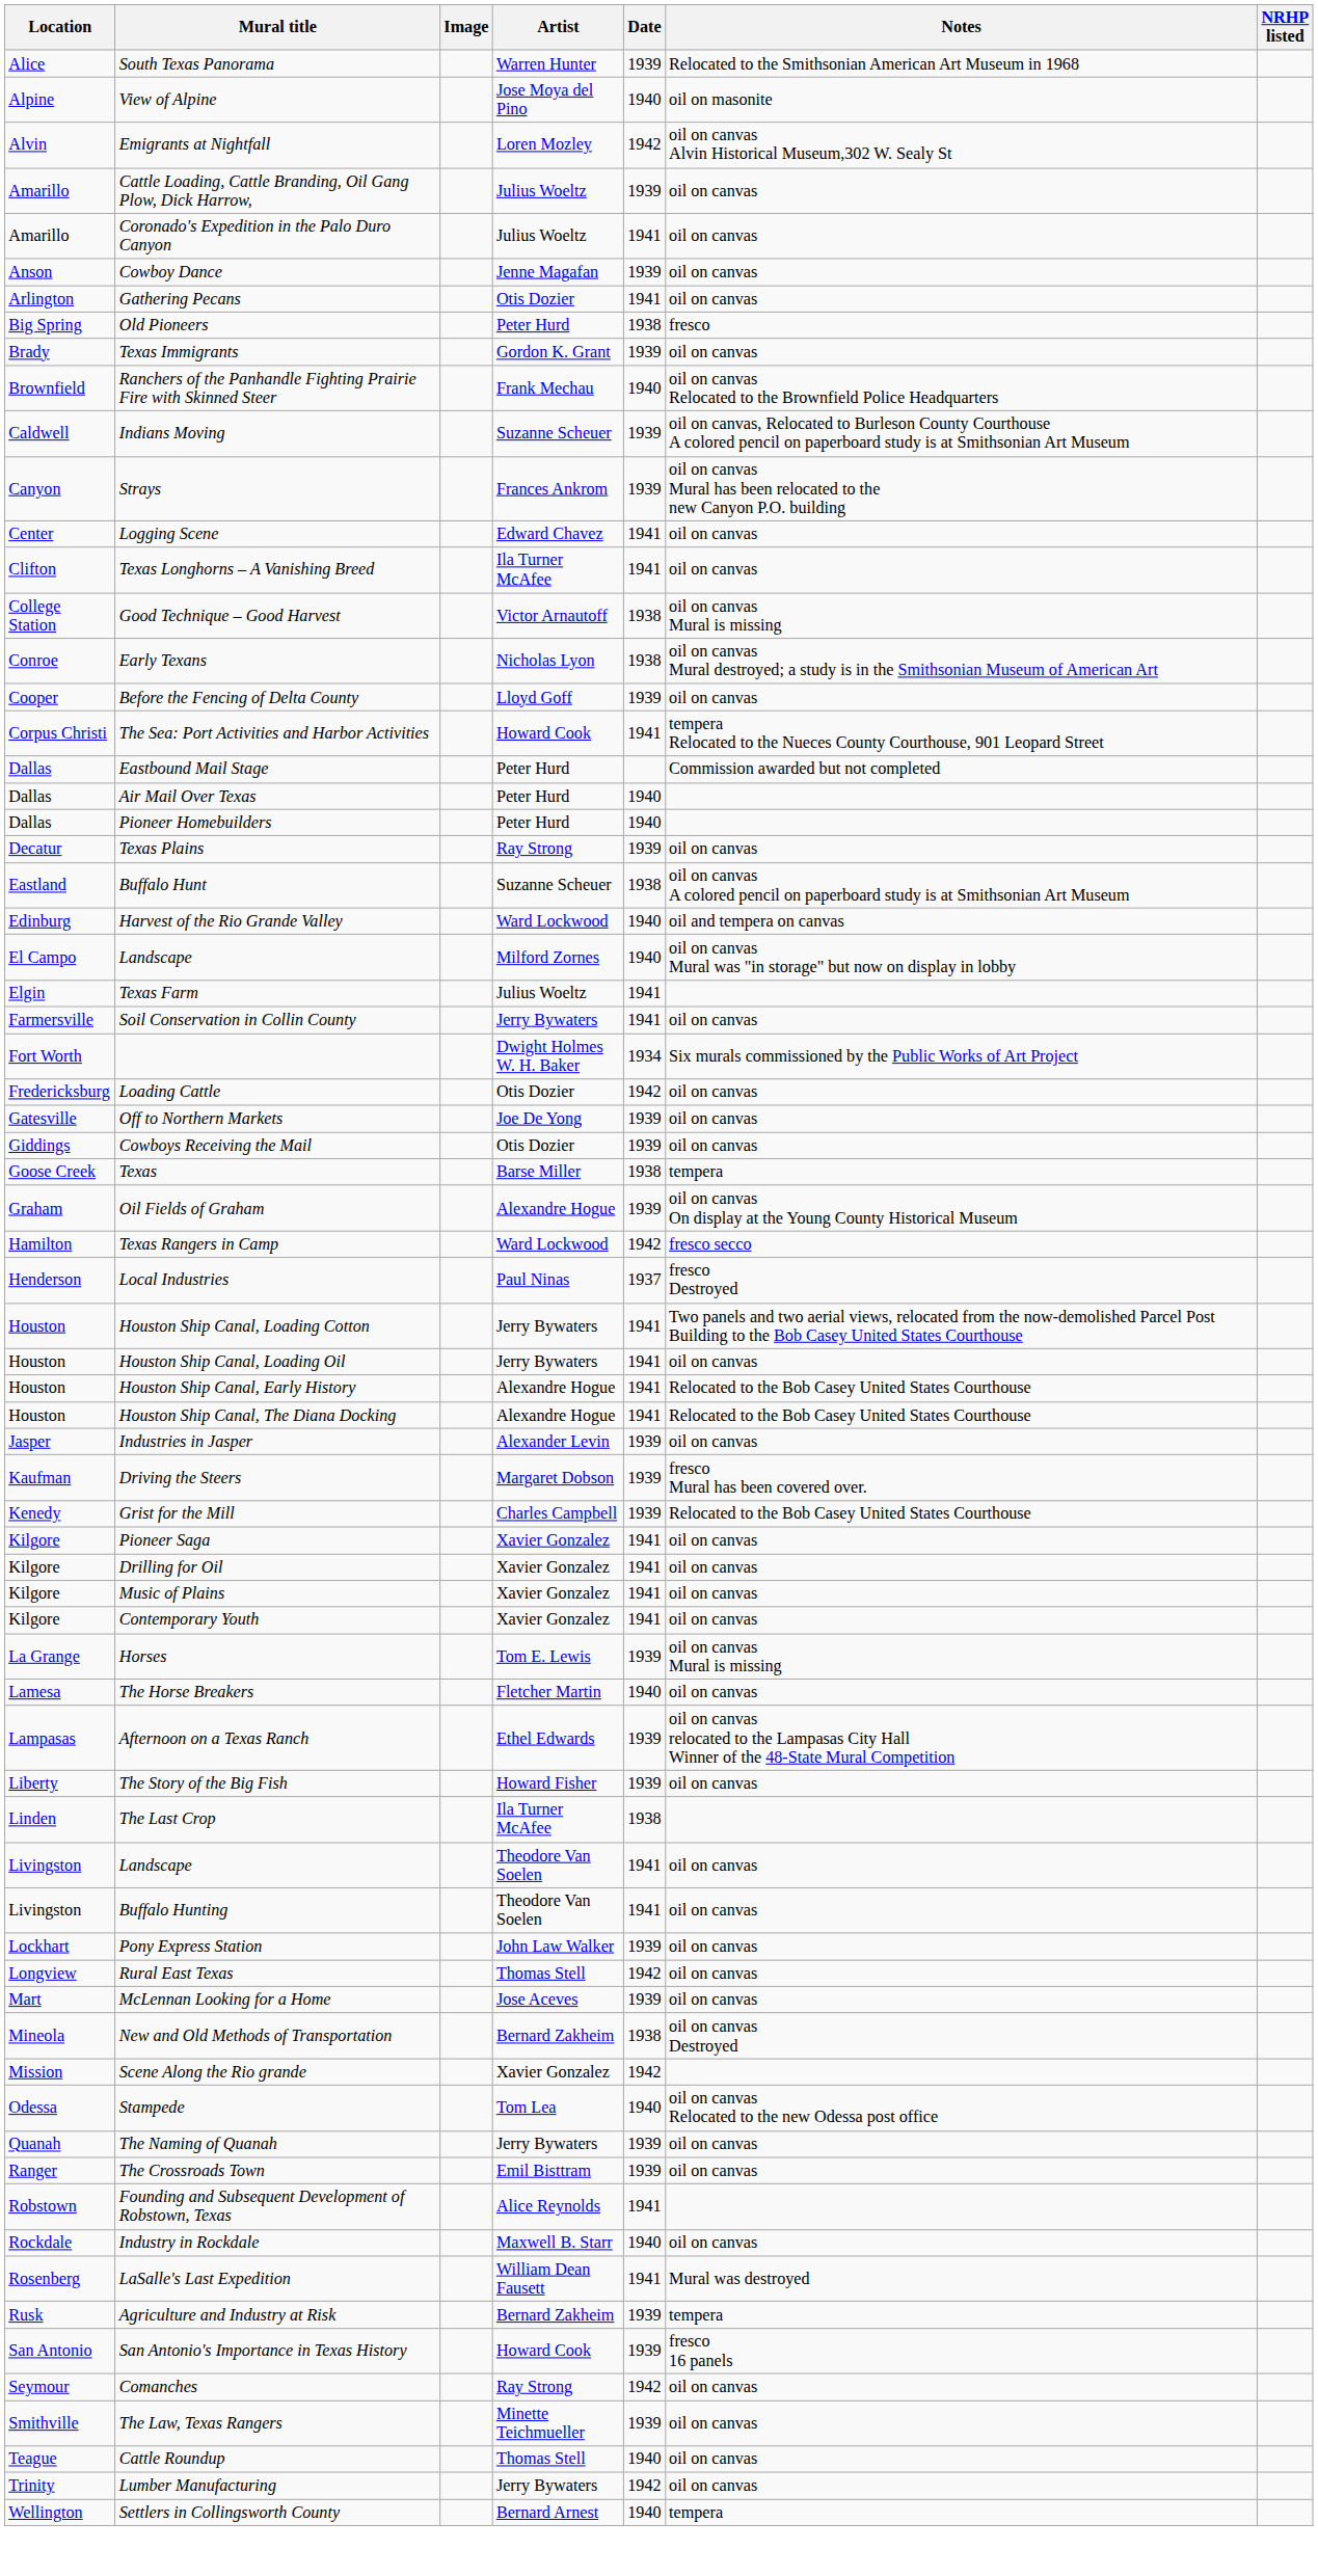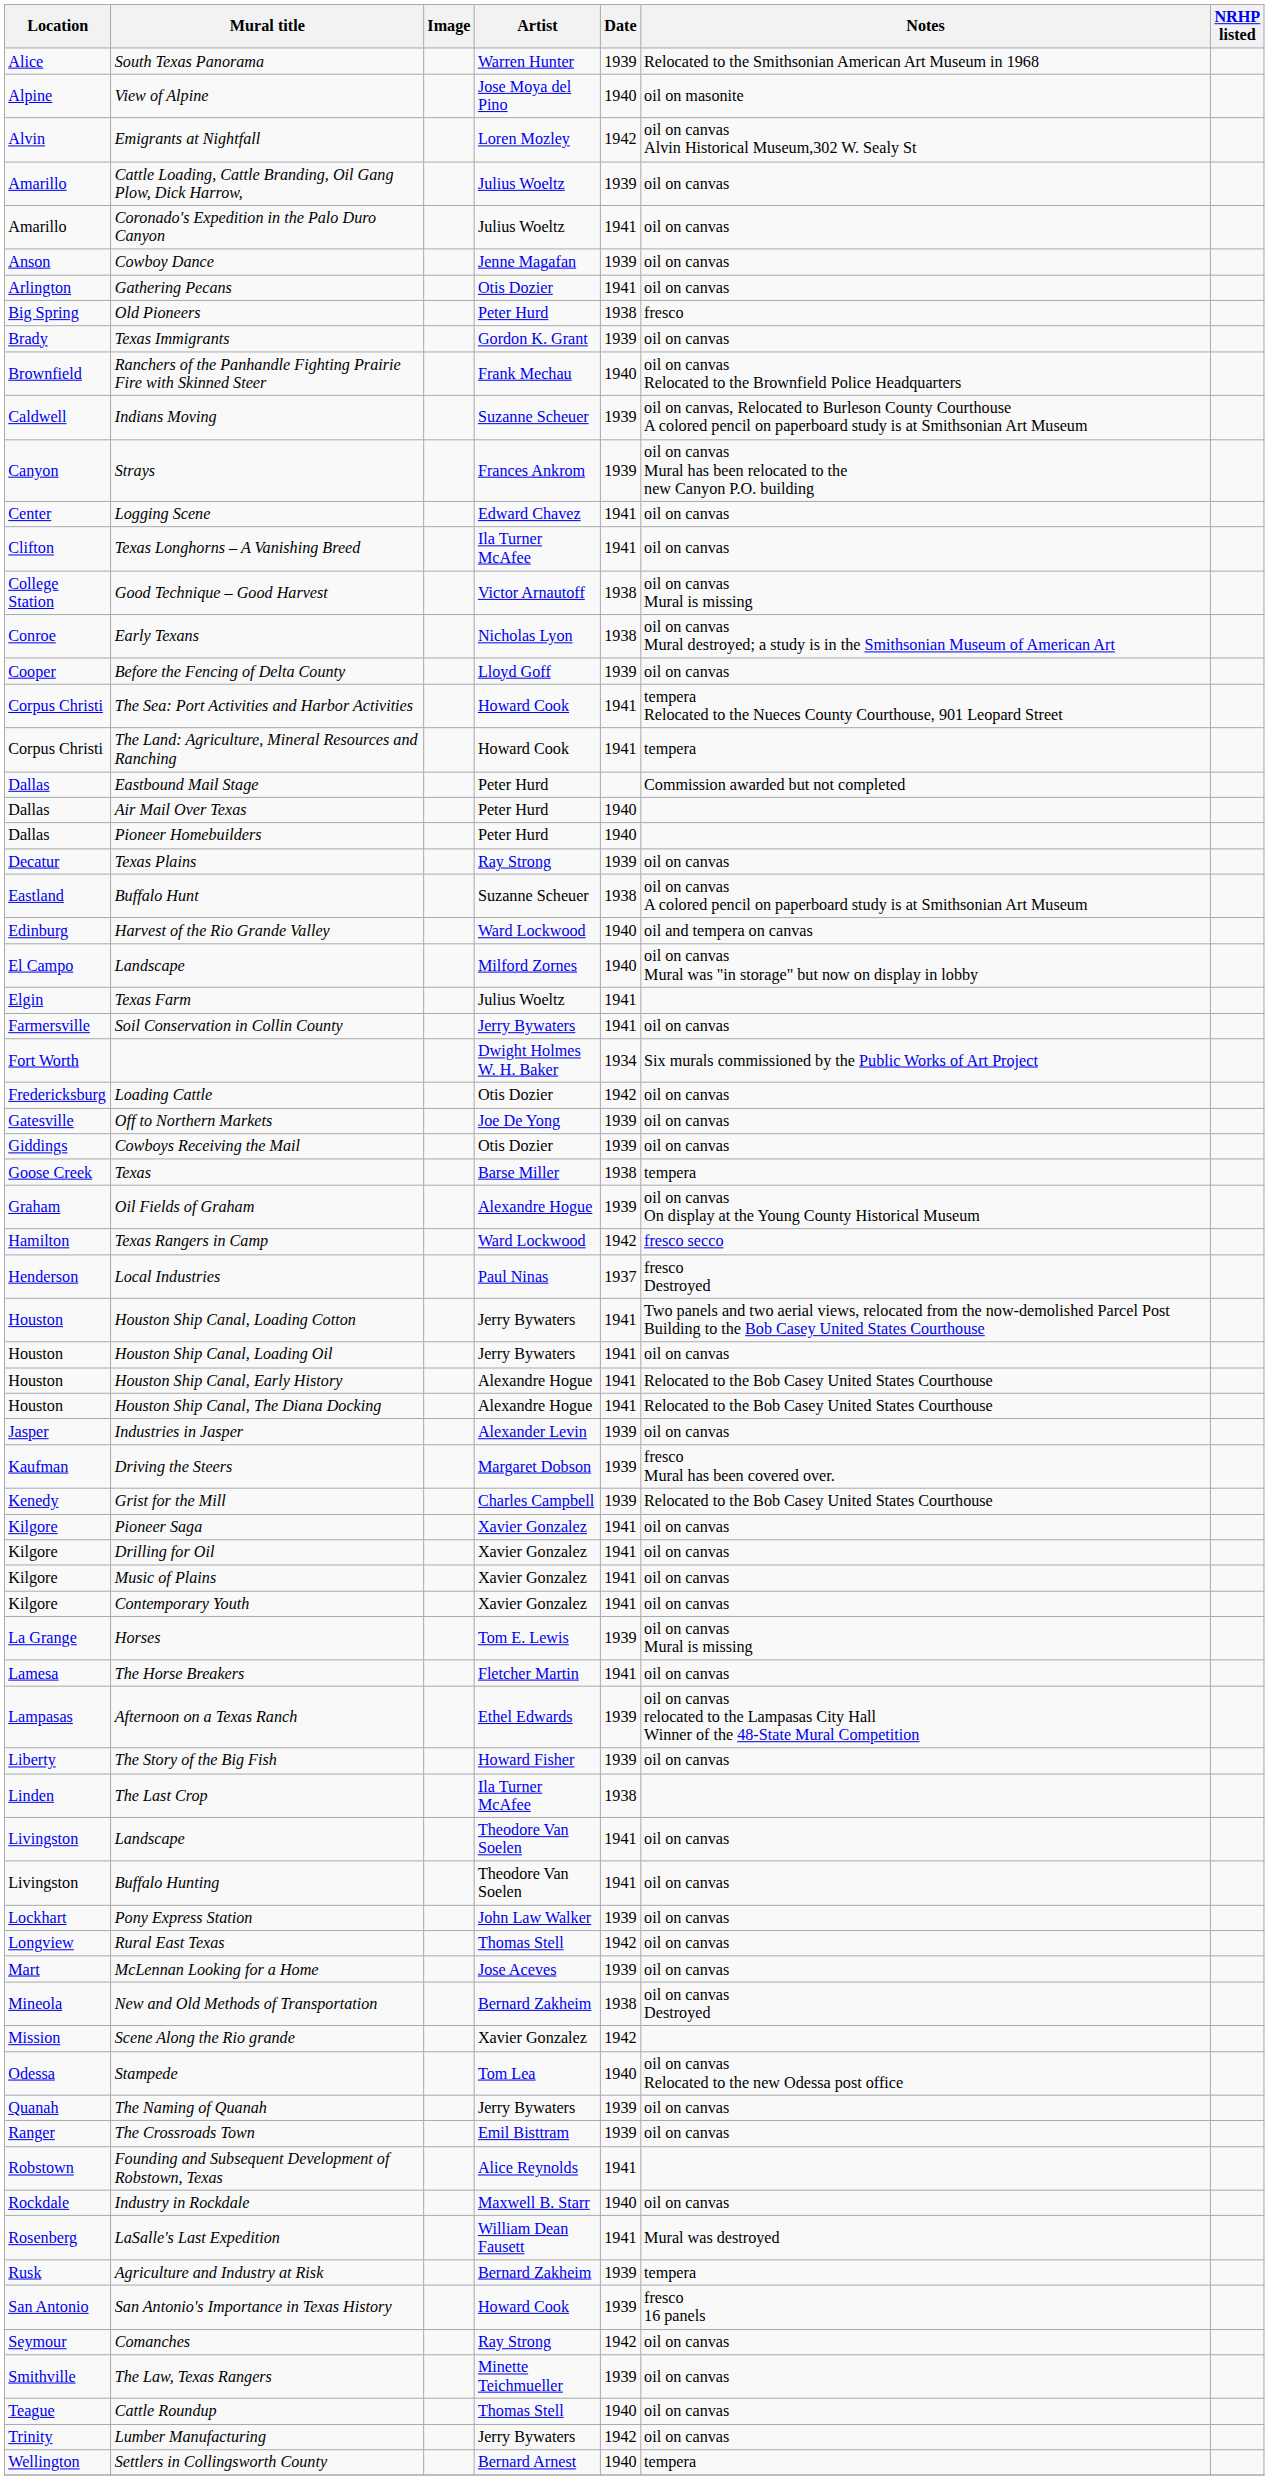+ row: Corpus Christi | The Land: Agriculture, Mineral Resources and Ranching | Howard Cook | 1941 | tempera
The Horse Breakers | Date: 1940 -> 1941
